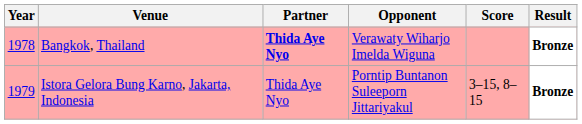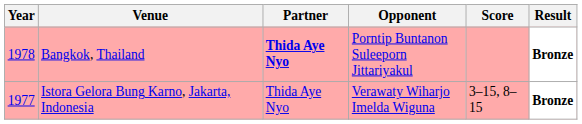Bangkok, Thailand | Opponent: Verawaty Wiharjo Imelda Wiguna -> Porntip Buntanon Suleeporn Jittariyakul
Istora Gelora Bung Karno, Jakarta, Indonesia | Year: 1979 -> 1977
Istora Gelora Bung Karno, Jakarta, Indonesia | Opponent: Porntip Buntanon Suleeporn Jittariyakul -> Verawaty Wiharjo Imelda Wiguna
